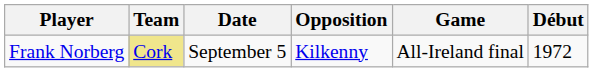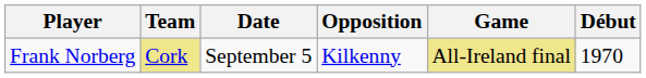Frank Norberg | Game: no background -> khaki background
Frank Norberg | Début: 1972 -> 1970
